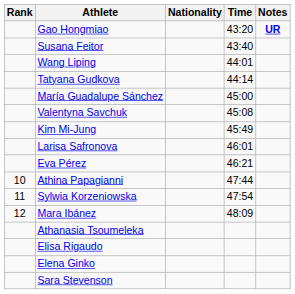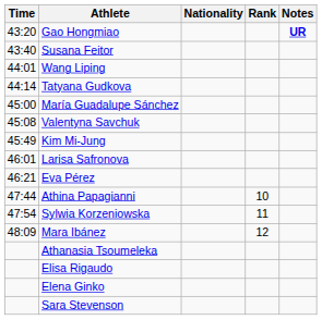columns swapped: Rank <-> Time
